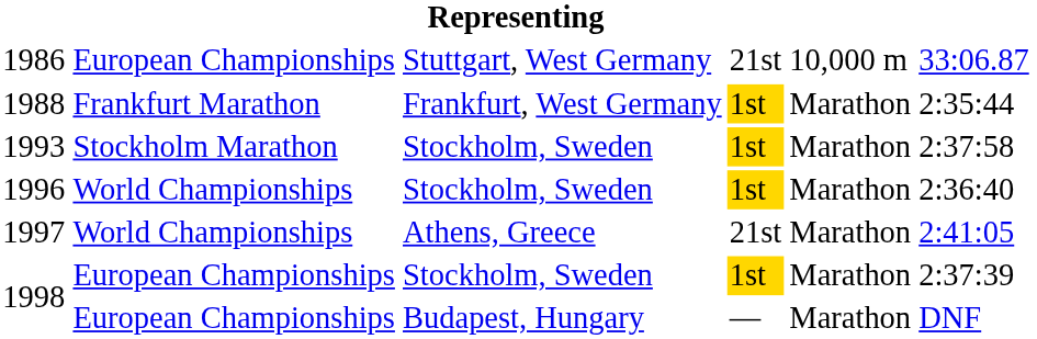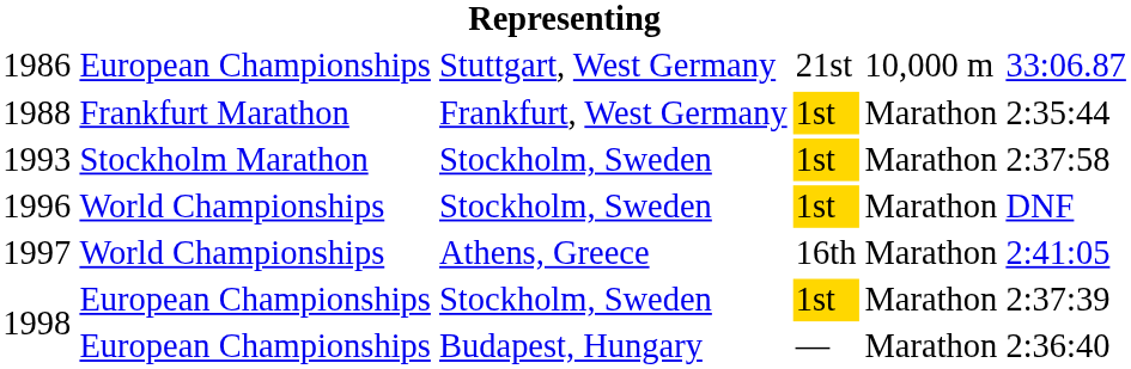1996 | column 6: 2:36:40 -> DNF
1997 | column 4: 21st -> 16th
1998 / Budapest, Hungary | column 6: DNF -> 2:36:40
